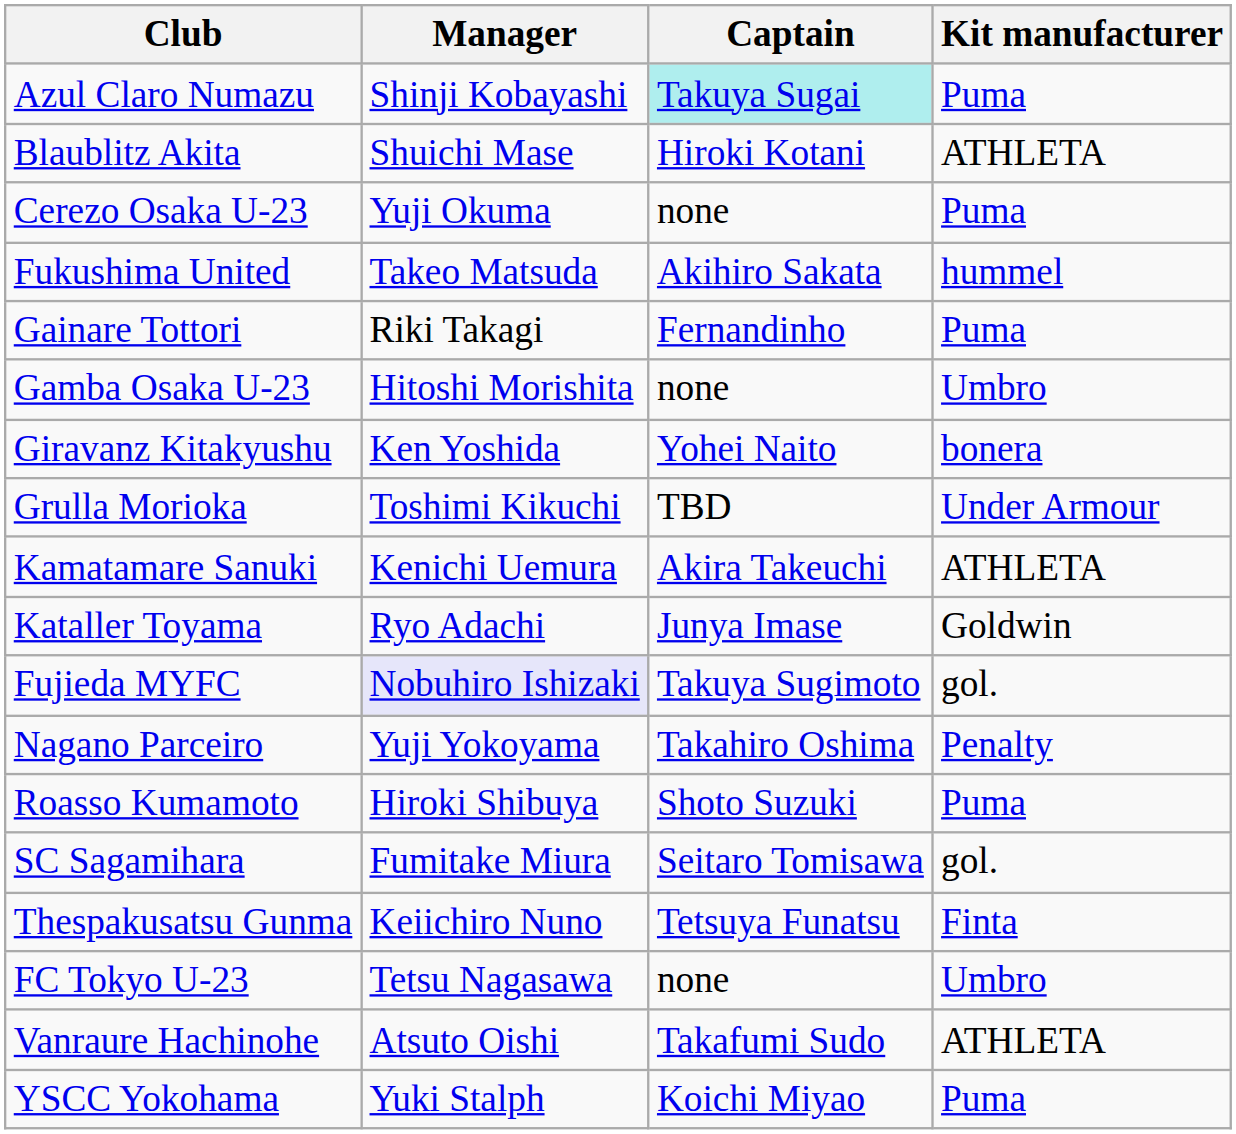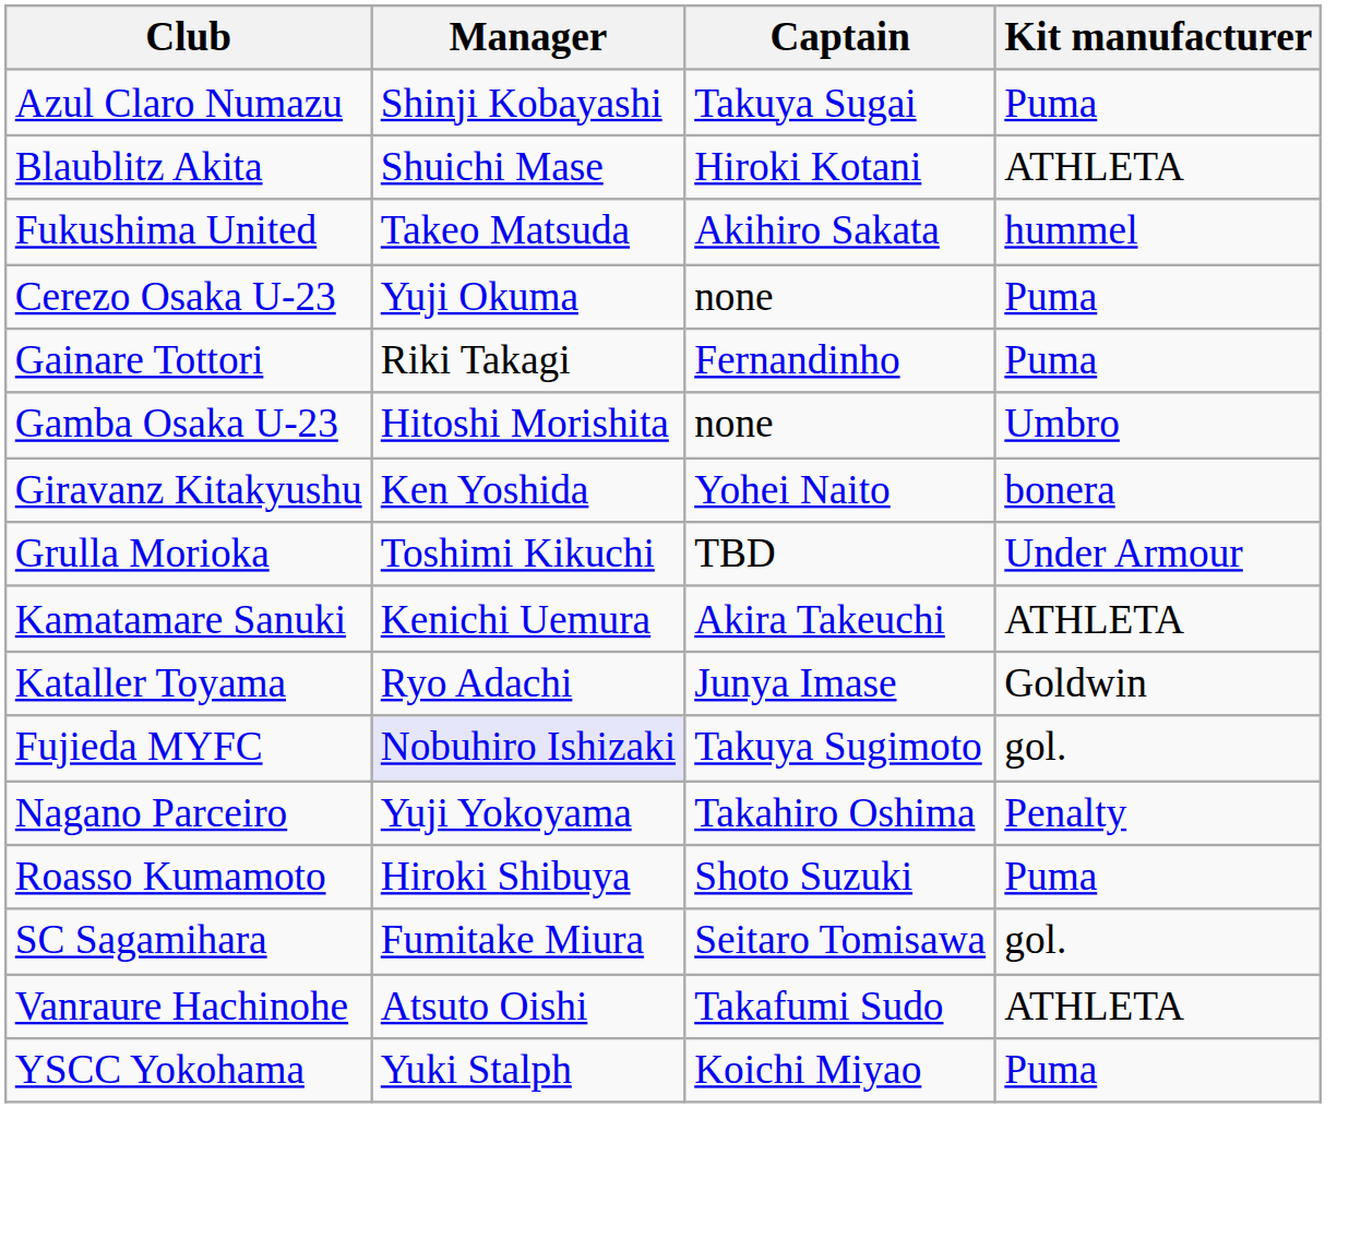Azul Claro Numazu | Captain: paleturquoise background -> no background
rows swapped: Cerezo Osaka U-23 <-> Fukushima United
- row: Thespakusatsu Gunma | Keiichiro Nuno | Tetsuya Funatsu | Finta
- row: FC Tokyo U-23 | Tetsu Nagasawa | none | Umbro
